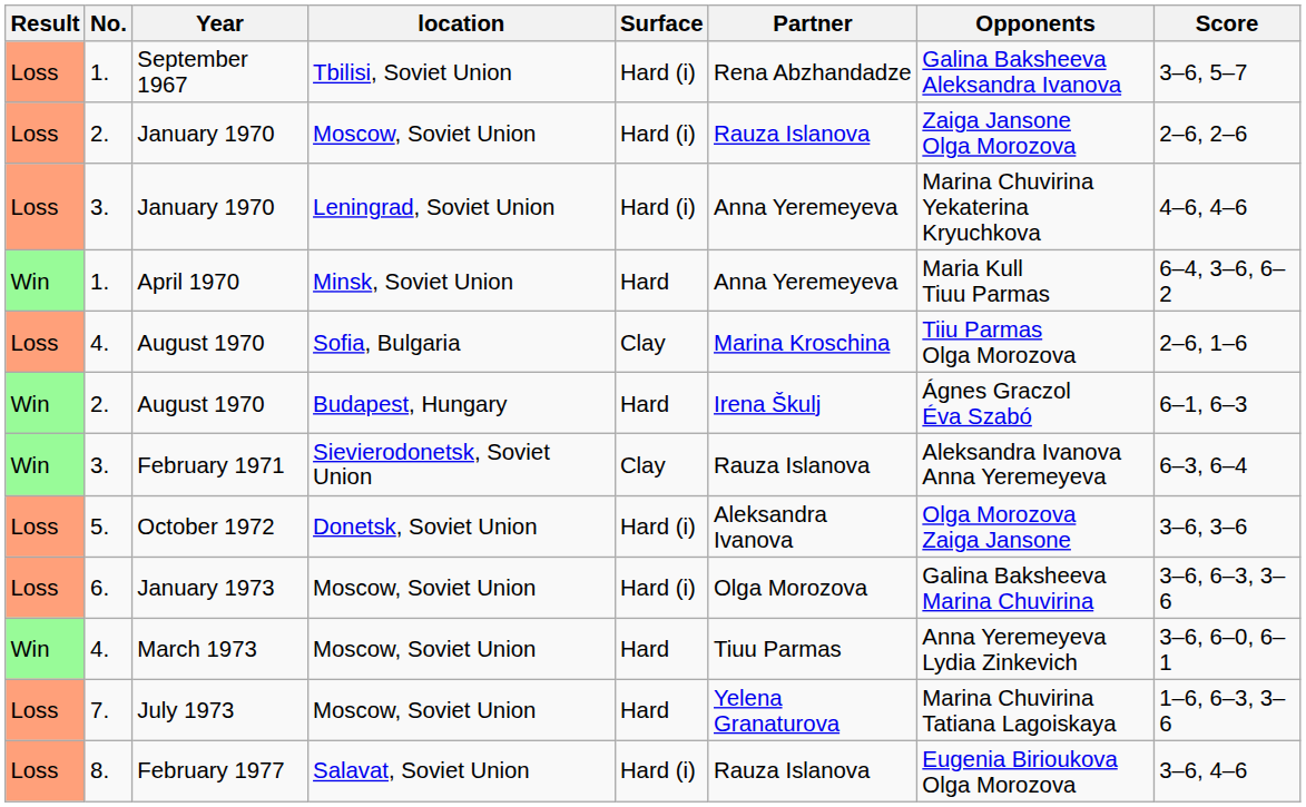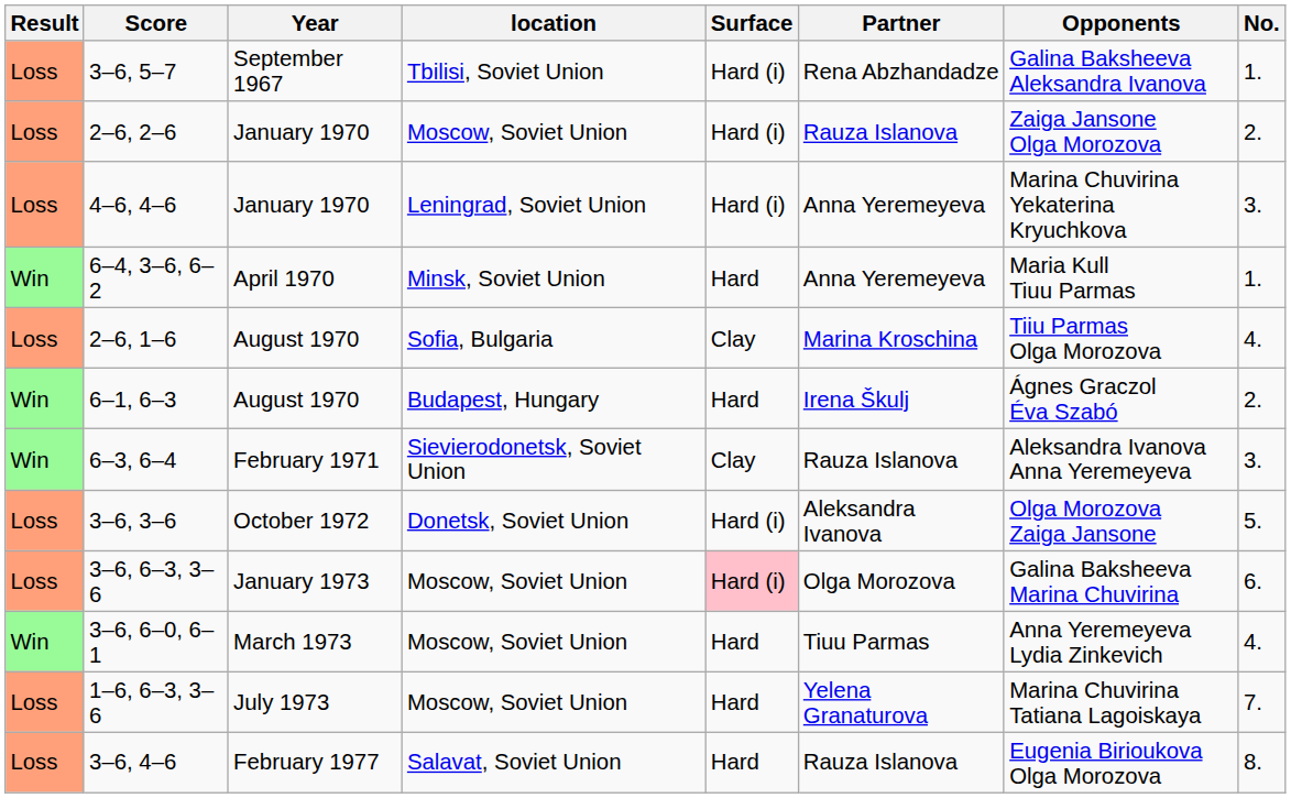columns swapped: No. <-> Score
January 1973 | Surface: no background -> pink background
February 1977 | Surface: Hard (i) -> Hard
